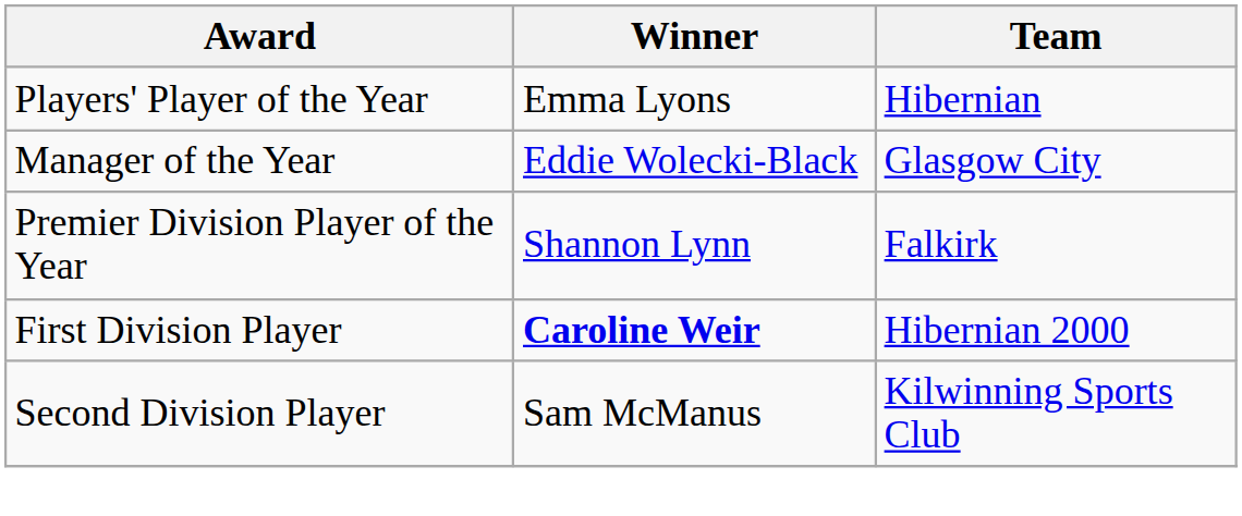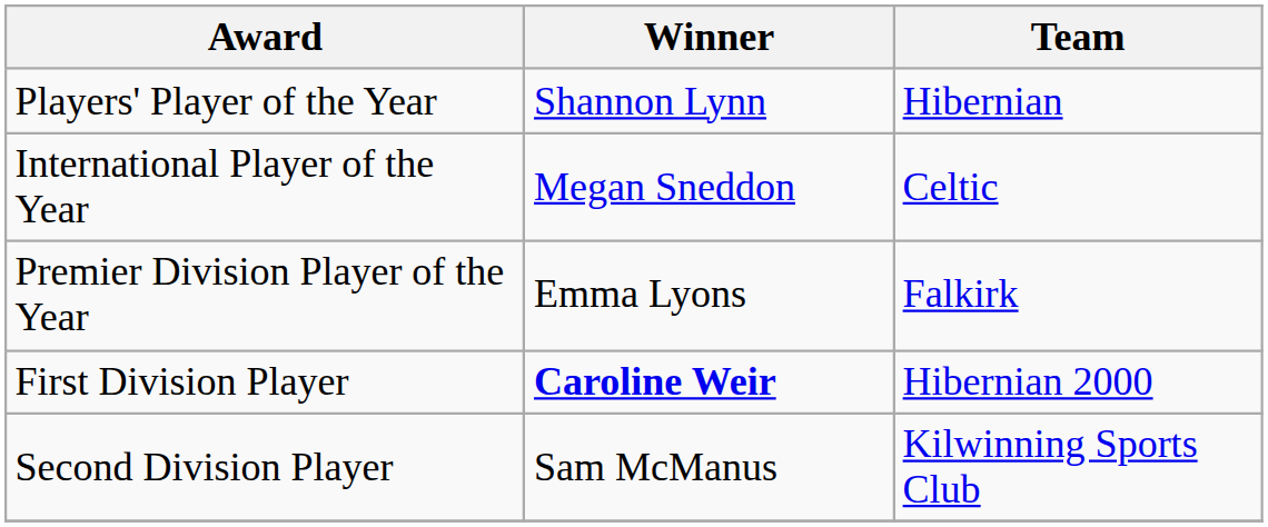Players' Player of the Year | Winner: Emma Lyons -> Shannon Lynn
+ row: International Player of the Year | Megan Sneddon | Celtic
- row: Manager of the Year | Eddie Wolecki-Black | Glasgow City
Premier Division Player of the Year | Winner: Shannon Lynn -> Emma Lyons
